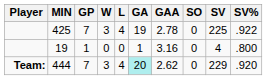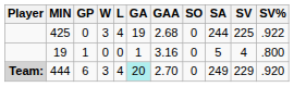+ column: SA | 244 | 5 | 249
425 | GP: 7 -> 0
425 | GAA: 2.78 -> 2.68
444 | Player: no background -> lightgrey background
444 | GP: 7 -> 6
444 | GAA: 2.62 -> 2.70
